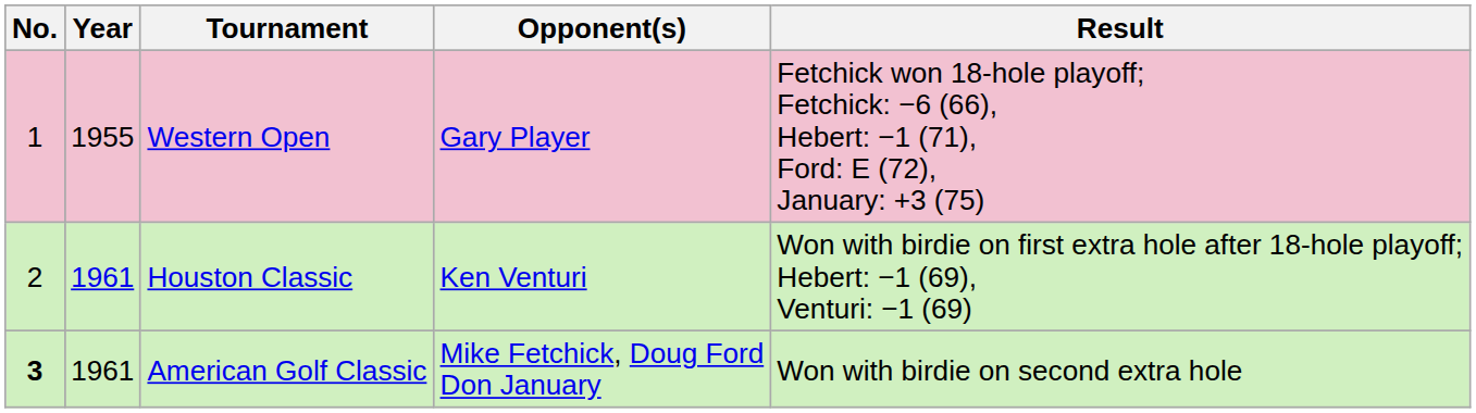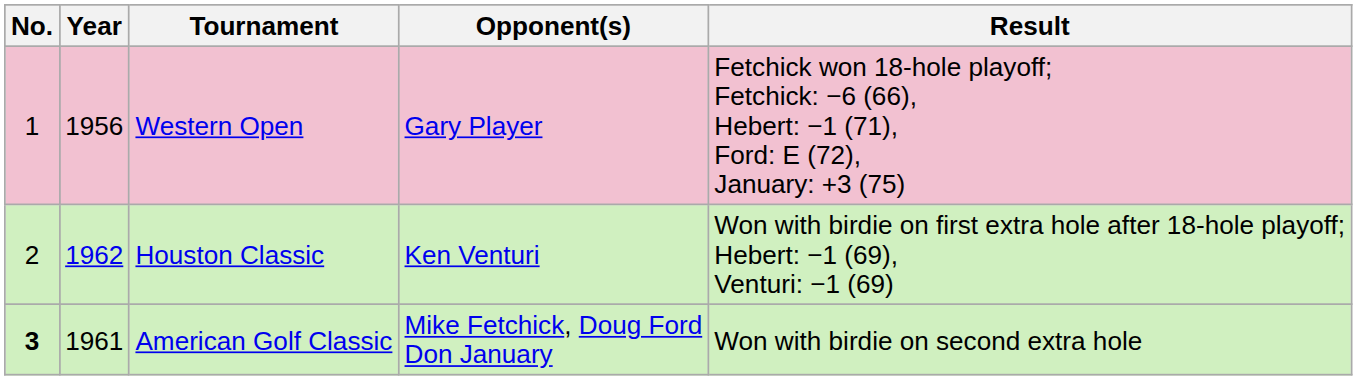Western Open | Year: 1955 -> 1956
Houston Classic | Year: 1961 -> 1962
